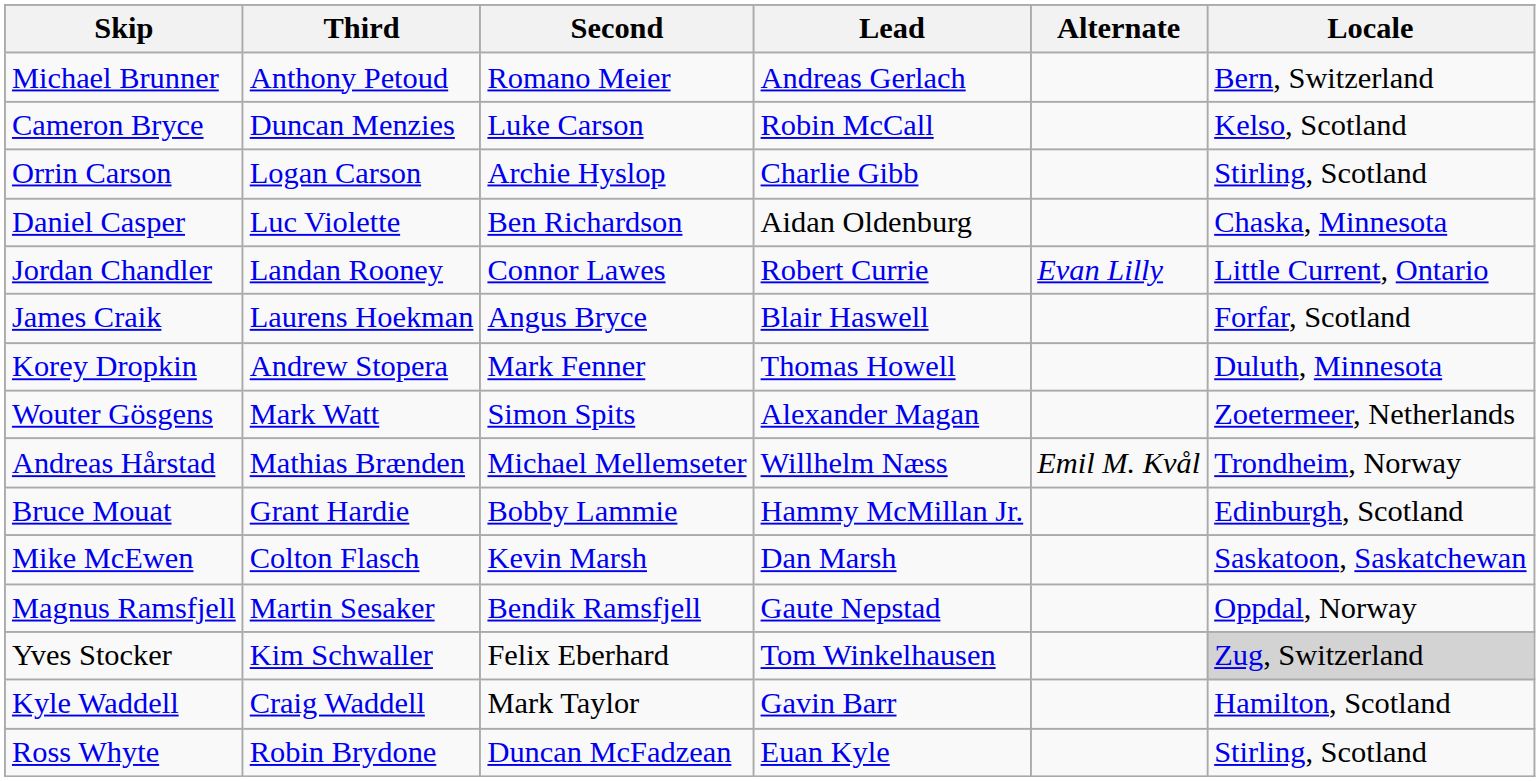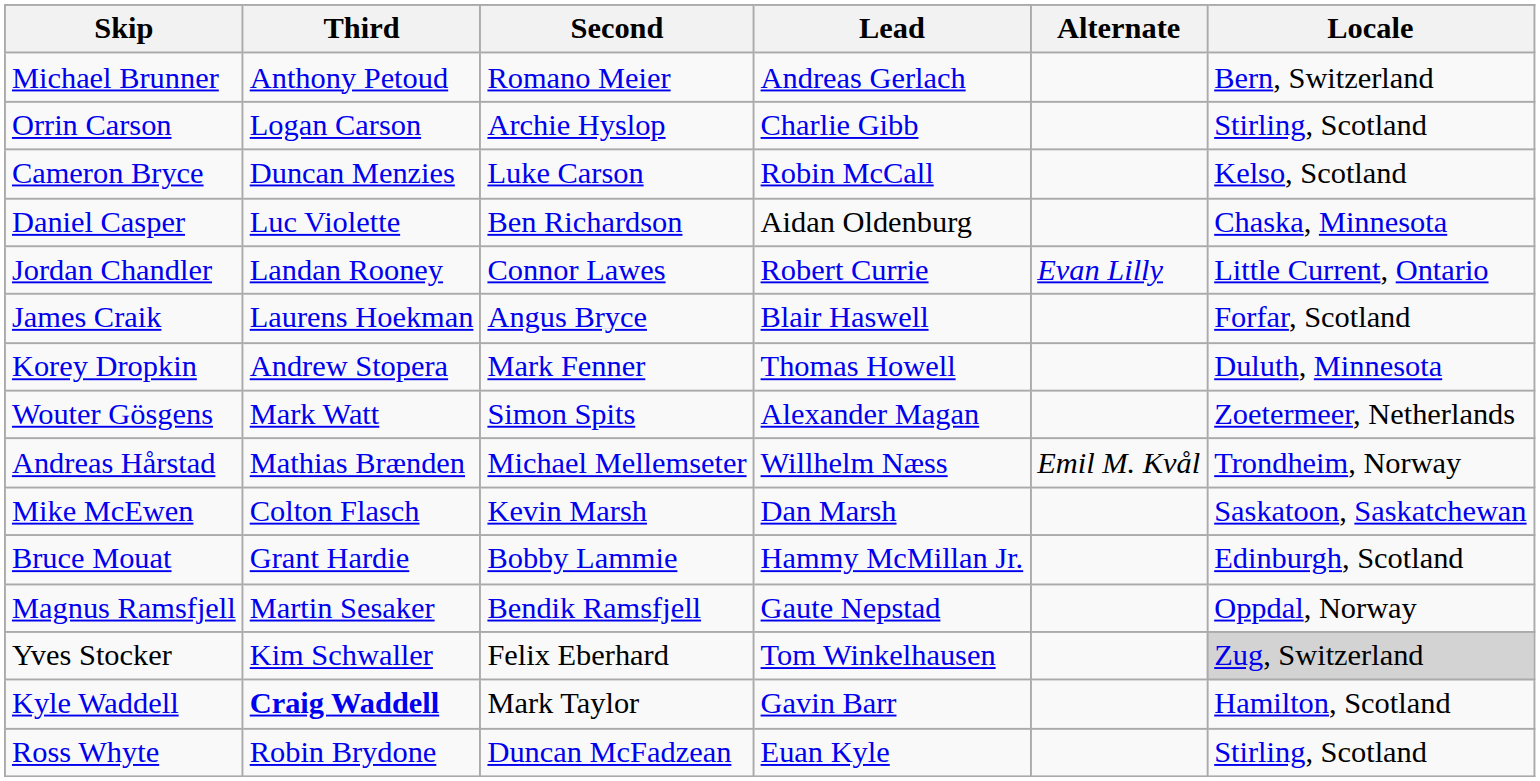rows swapped: Cameron Bryce <-> Orrin Carson
rows swapped: Mike McEwen <-> Bruce Mouat
Kyle Waddell | Third: normal -> bold
